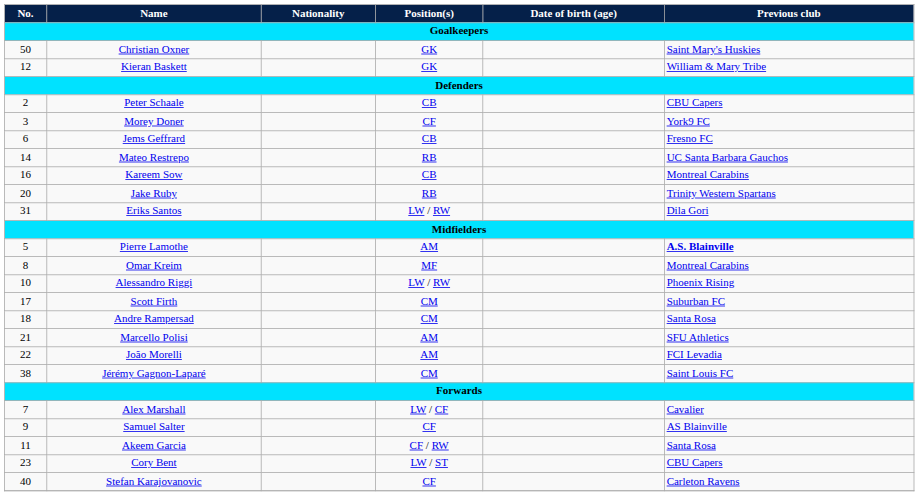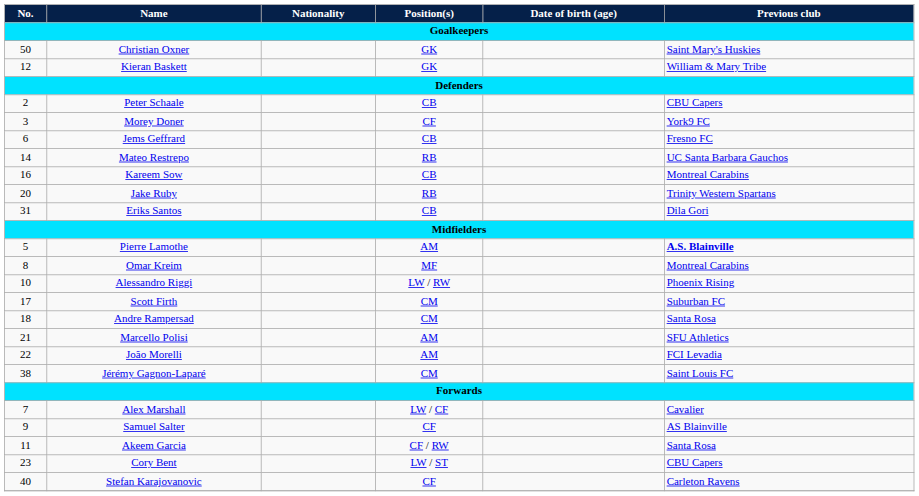Eriks Santos | Position(s): LW / RW -> CB
